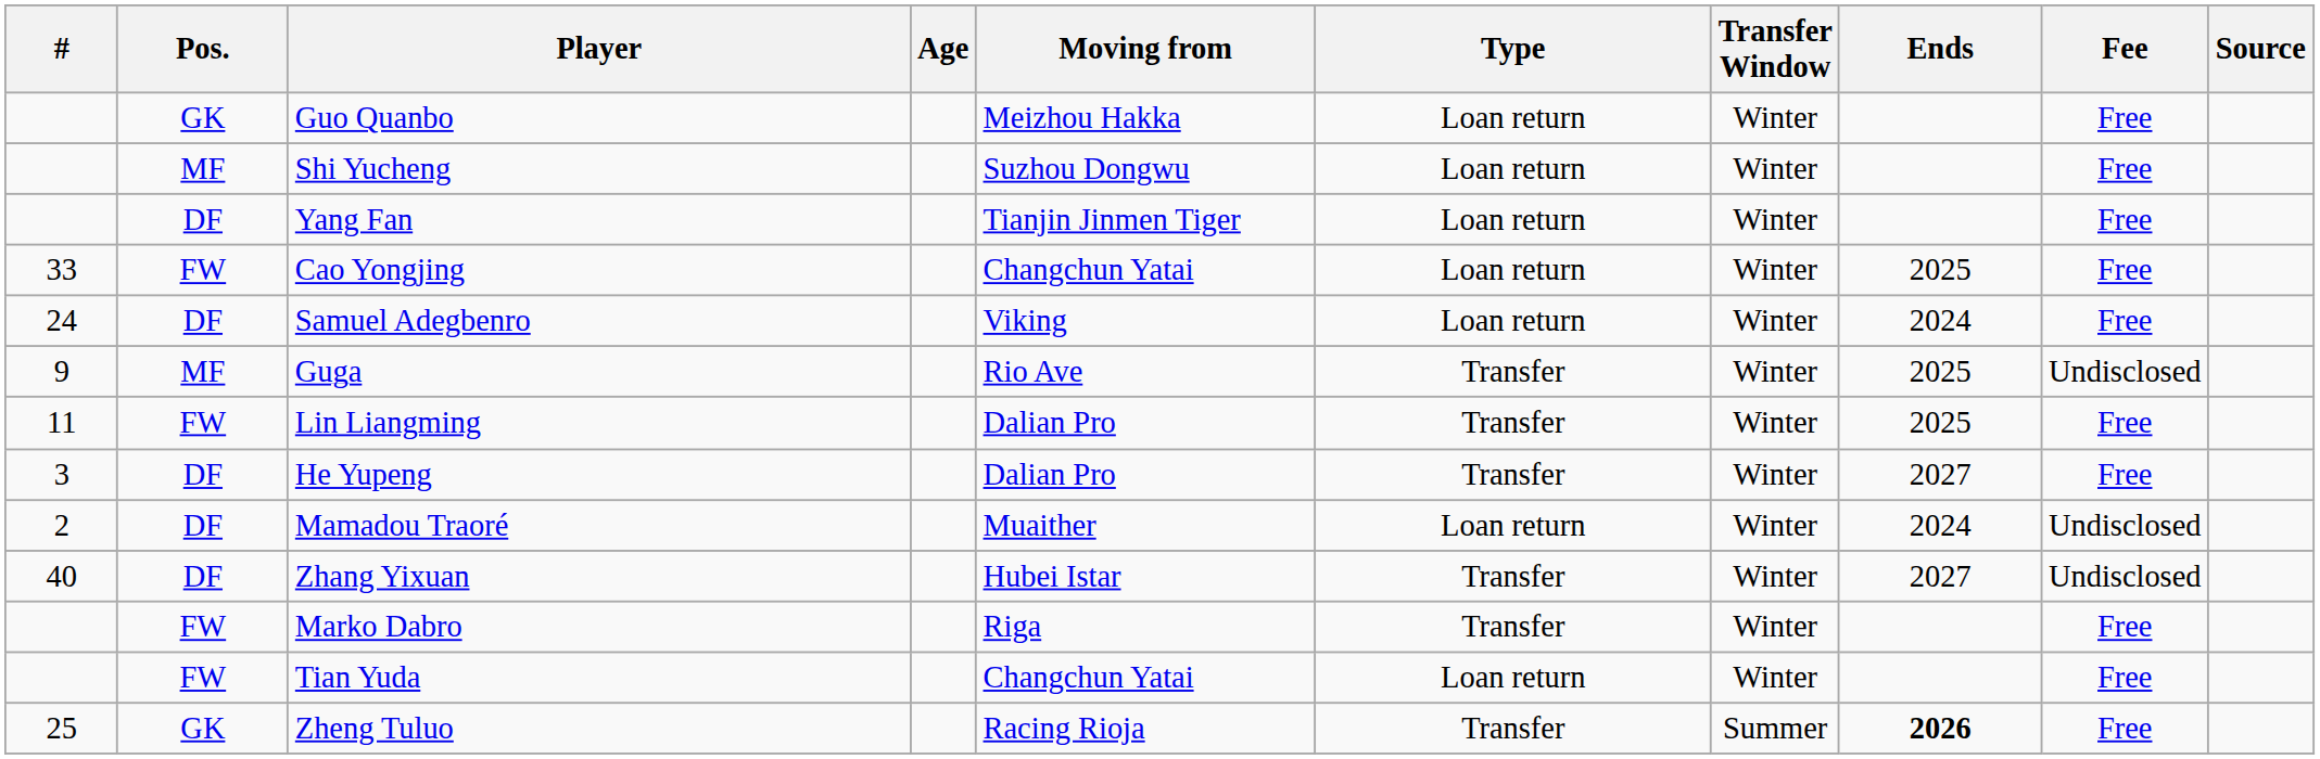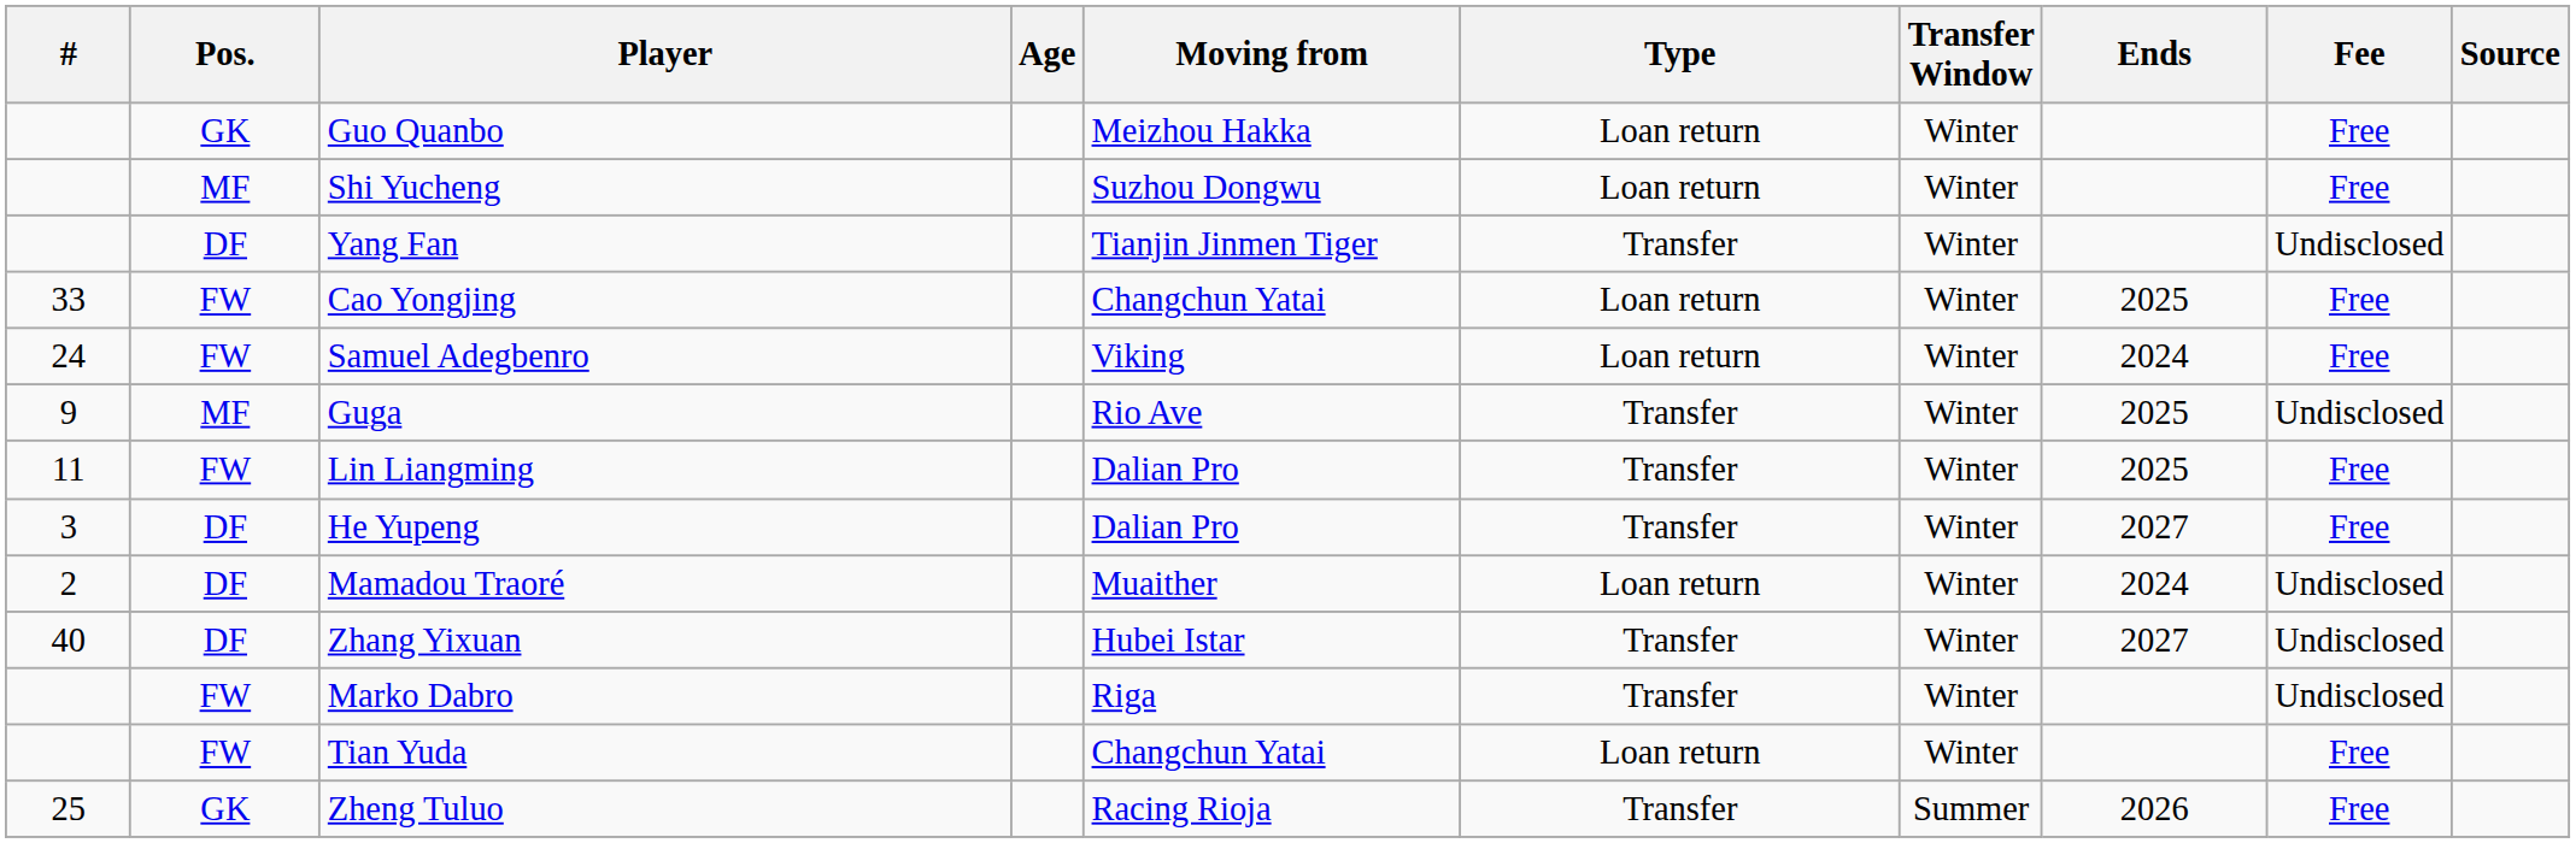Yang Fan | Type: Loan return -> Transfer
Yang Fan | Fee: Free -> Undisclosed
Samuel Adegbenro | Pos.: DF -> FW
Marko Dabro | Fee: Free -> Undisclosed
Zheng Tuluo | Ends: bold -> normal
